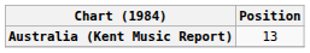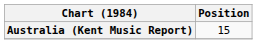Australia (Kent Music Report) | Position: 13 -> 15
